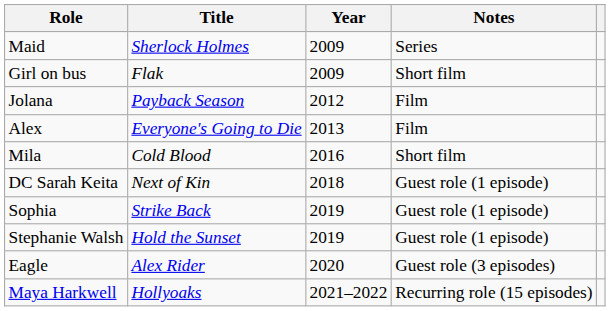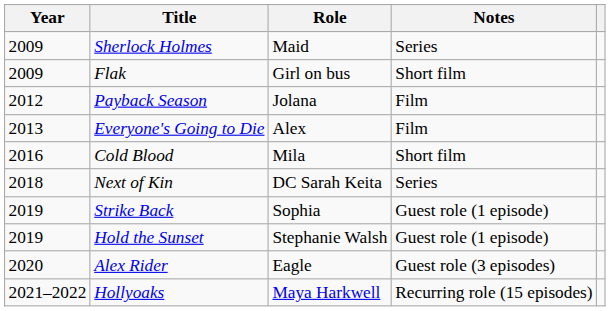columns swapped: Year <-> Role
Next of Kin | Notes: Guest role (1 episode) -> Series
